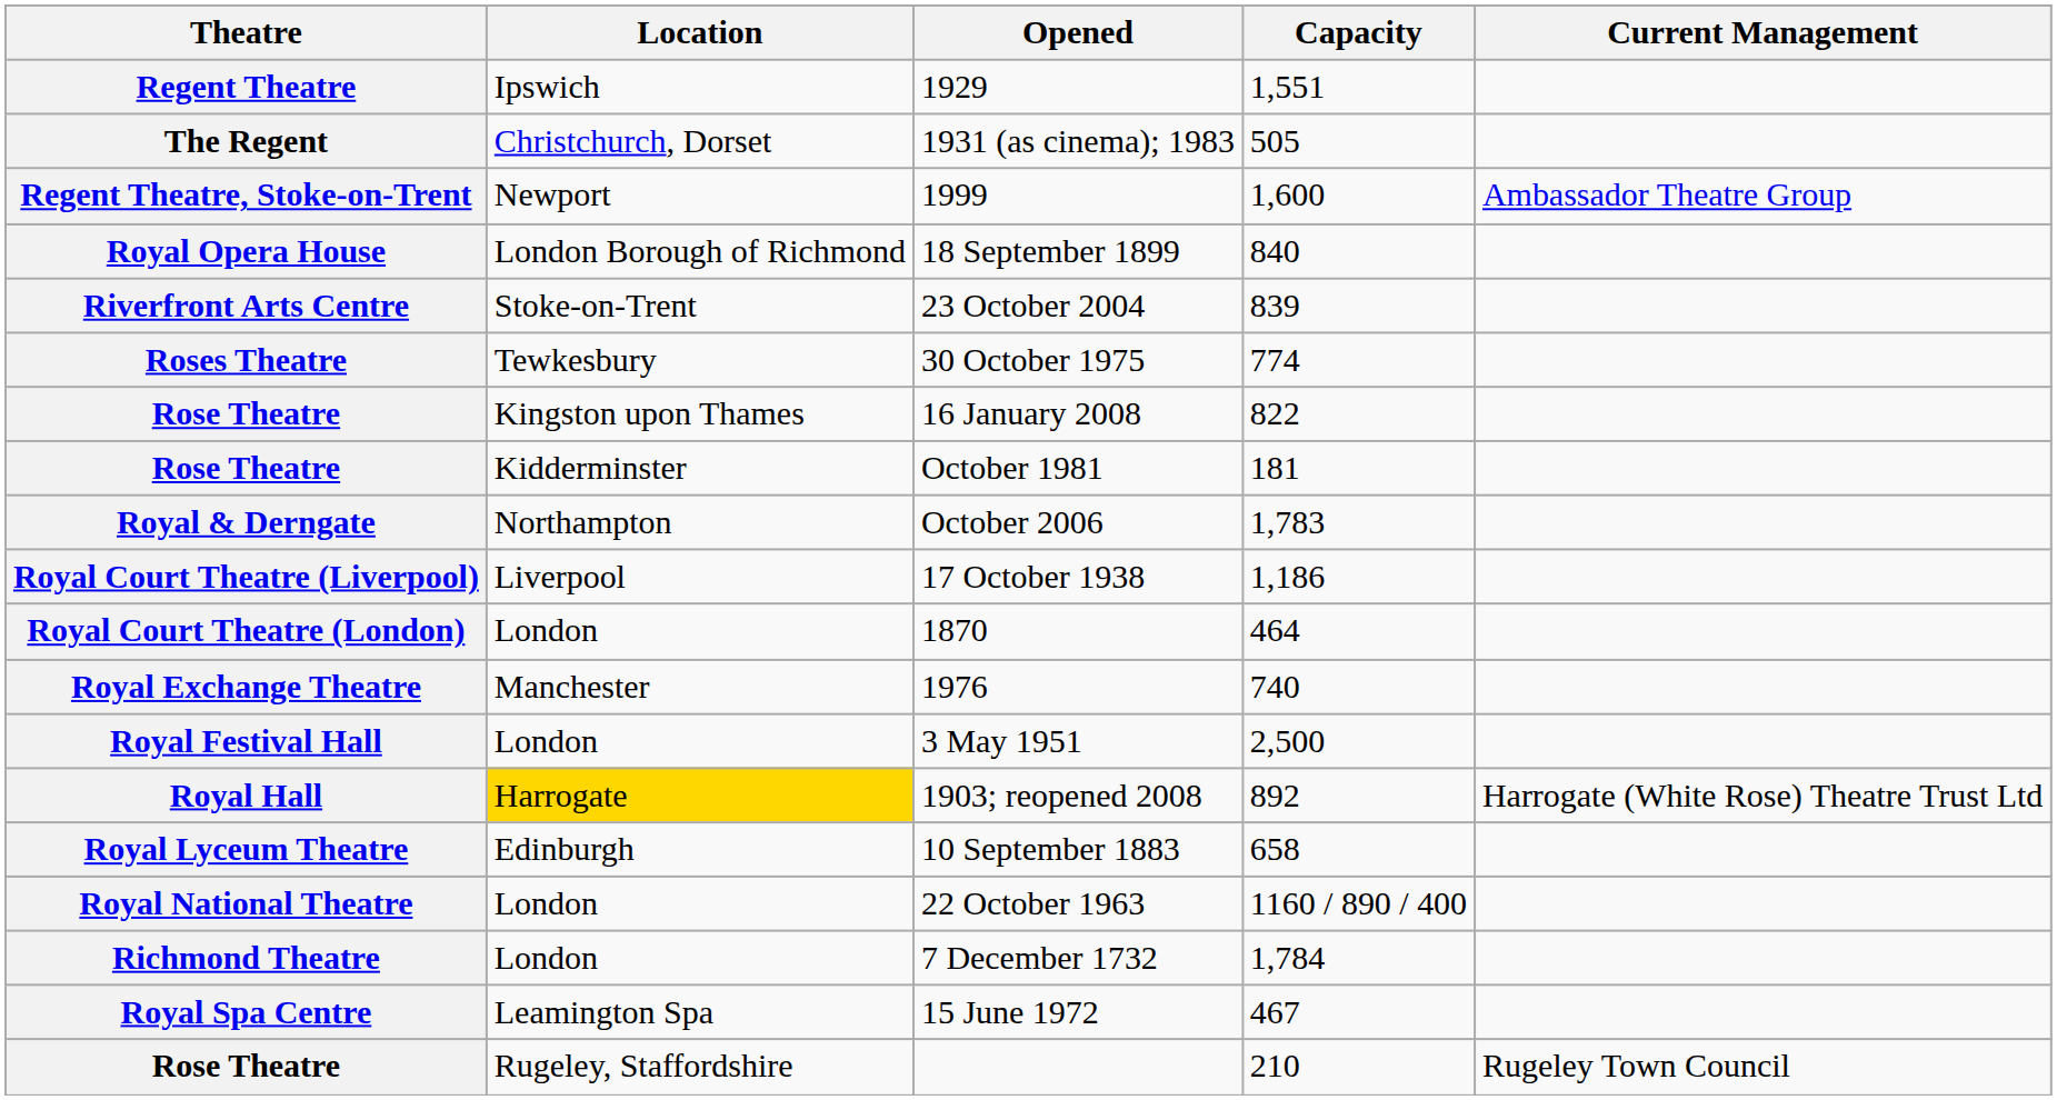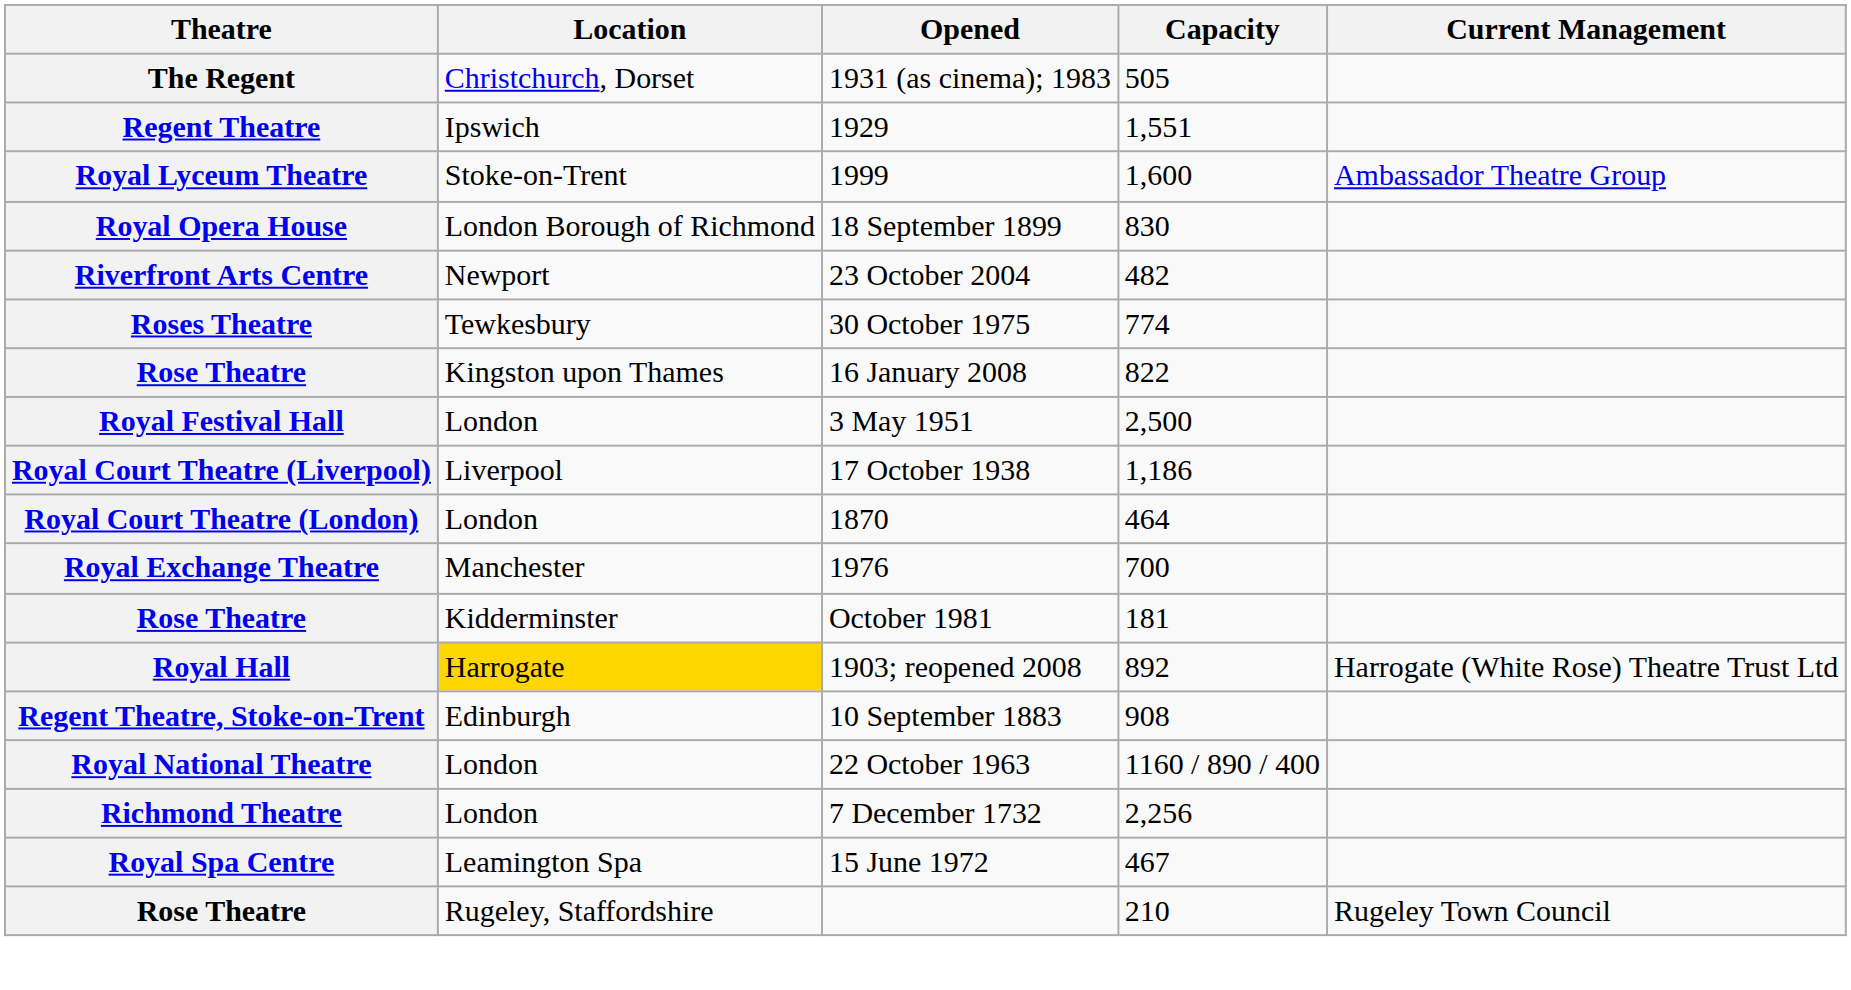rows swapped: 1931 (as cinema); 1983 <-> 1929
1999 | Theatre: Regent Theatre, Stoke-on-Trent -> Royal Lyceum Theatre
1999 | Location: Newport -> Stoke-on-Trent
18 September 1899 | Capacity: 840 -> 830
23 October 2004 | Location: Stoke-on-Trent -> Newport
23 October 2004 | Capacity: 839 -> 482
rows swapped: October 1981 <-> 3 May 1951
- row: Royal & Derngate | Northampton | October 2006 | 1,783
1976 | Capacity: 740 -> 700
10 September 1883 | Theatre: Royal Lyceum Theatre -> Regent Theatre, Stoke-on-Trent
10 September 1883 | Capacity: 658 -> 908
7 December 1732 | Capacity: 1,784 -> 2,256
